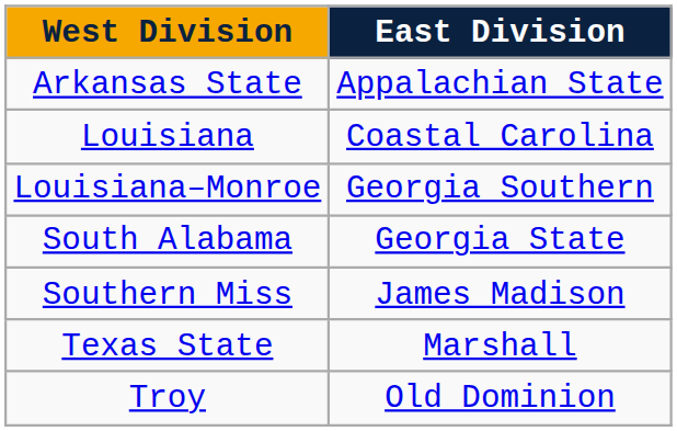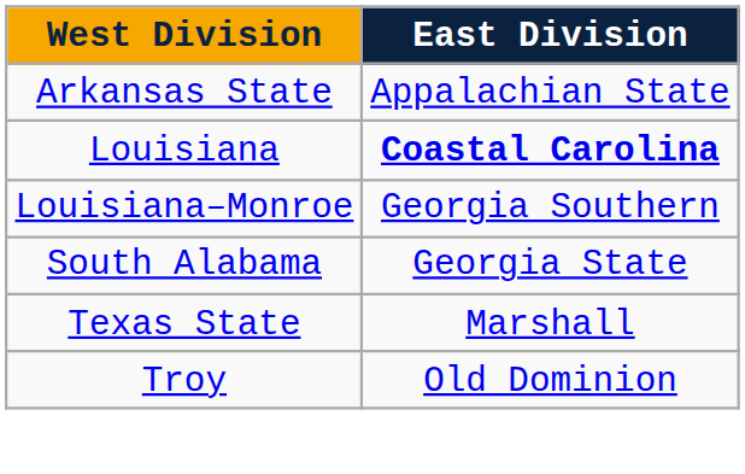Louisiana | East Division: normal -> bold
- row: Southern Miss | James Madison
